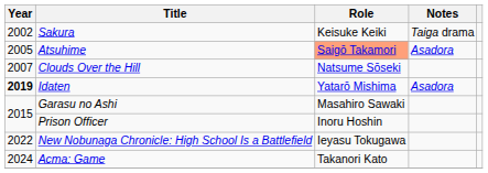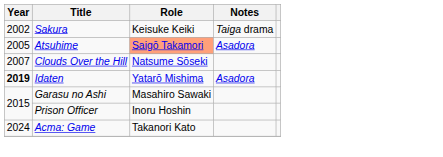- row: 2022 | New Nobunaga Chronicle: High School Is a Battlefield | Ieyasu Tokugawa
